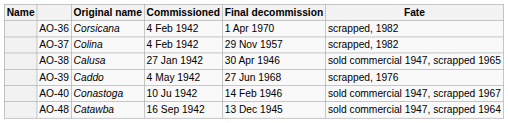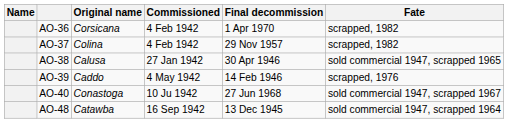AO-39 | Final decommission: 27 Jun 1968 -> 14 Feb 1946
AO-40 | Final decommission: 14 Feb 1946 -> 27 Jun 1968
